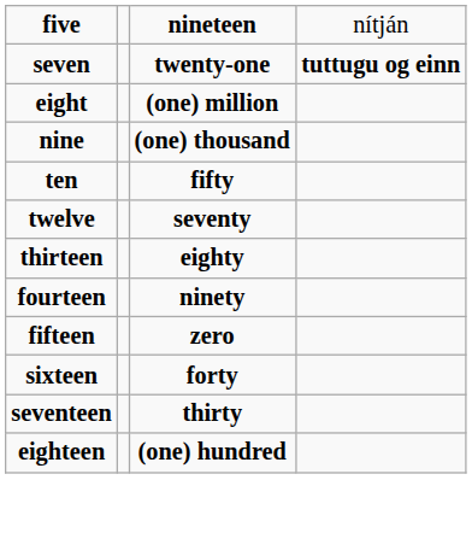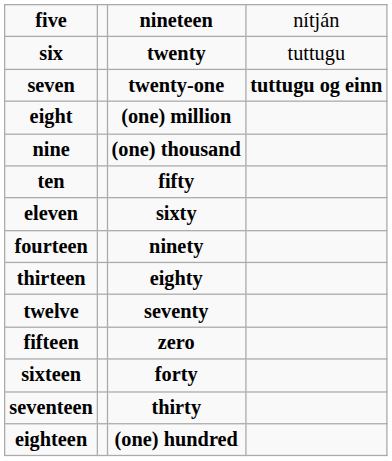+ row: six | twenty | tuttugu
+ row: eleven | sixty
rows swapped: twelve <-> fourteen
